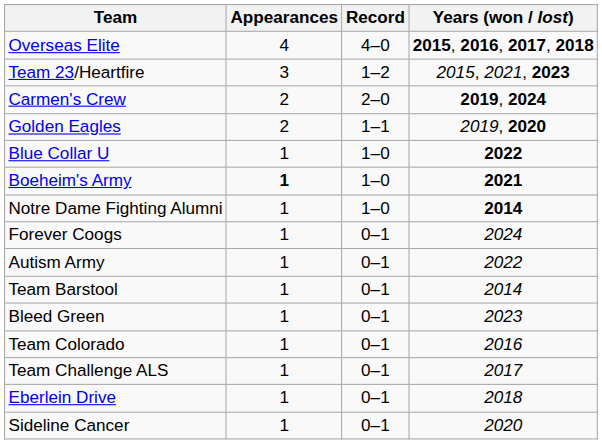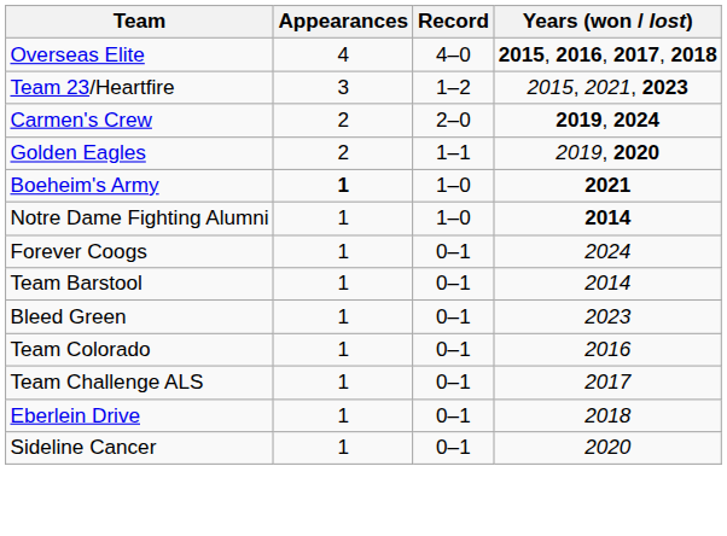- row: Blue Collar U | 1 | 1–0 | 2022
- row: Autism Army | 1 | 0–1 | 2022
